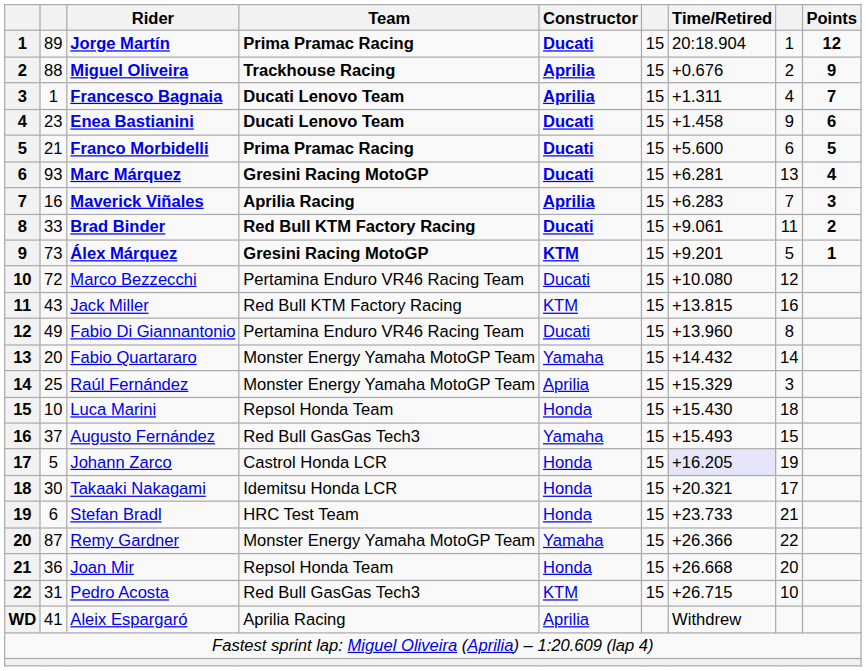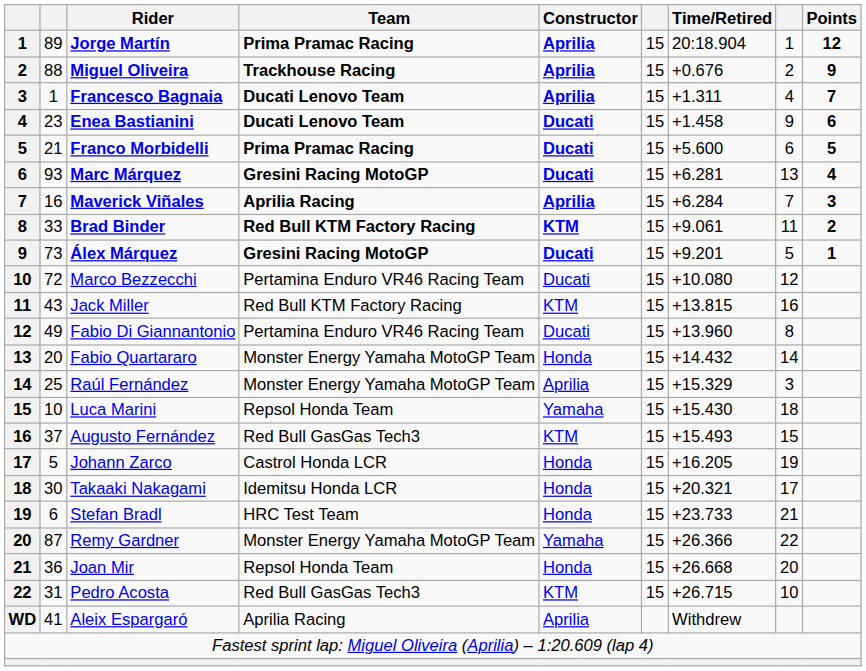Jorge Martín | Constructor: Ducati -> Aprilia
Maverick Viñales | Time/Retired: +6.283 -> +6.284
Brad Binder | Constructor: Ducati -> KTM
Álex Márquez | Constructor: KTM -> Ducati
Fabio Quartararo | Constructor: Yamaha -> Honda
Luca Marini | Constructor: Honda -> Yamaha
Augusto Fernández | Constructor: Yamaha -> KTM
Johann Zarco | Time/Retired: lavender background -> no background
